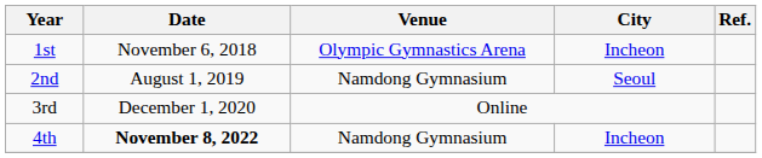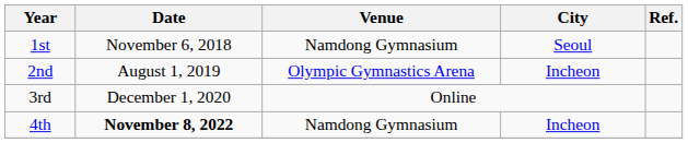1st | Venue: Olympic Gymnastics Arena -> Namdong Gymnasium
1st | City: Incheon -> Seoul
2nd | Venue: Namdong Gymnasium -> Olympic Gymnastics Arena
2nd | City: Seoul -> Incheon
